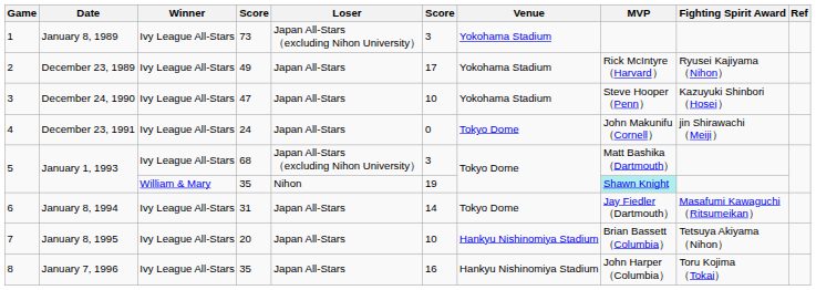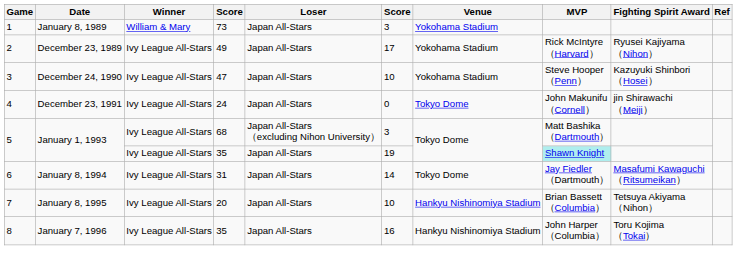1 | Winner: Ivy League All-Stars -> William & Mary
1 | Loser: Japan All-Stars （excluding Nihon University） -> Japan All-Stars
5 / 35 | Winner: William & Mary -> Ivy League All-Stars
5 / 35 | Loser: Nihon -> Japan All-Stars
